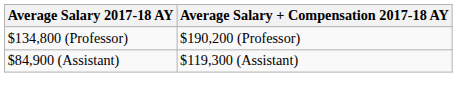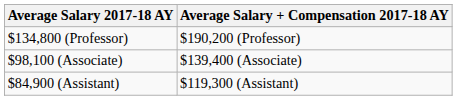+ row: $98,100 (Associate) | $139,400 (Associate)
